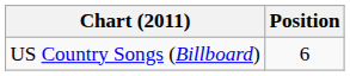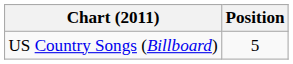US Country Songs (Billboard) | Position: 6 -> 5
